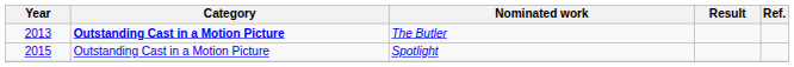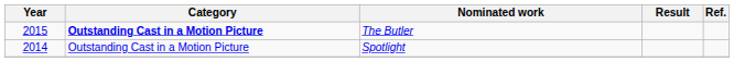The Butler | Year: 2013 -> 2015
Spotlight | Year: 2015 -> 2014
